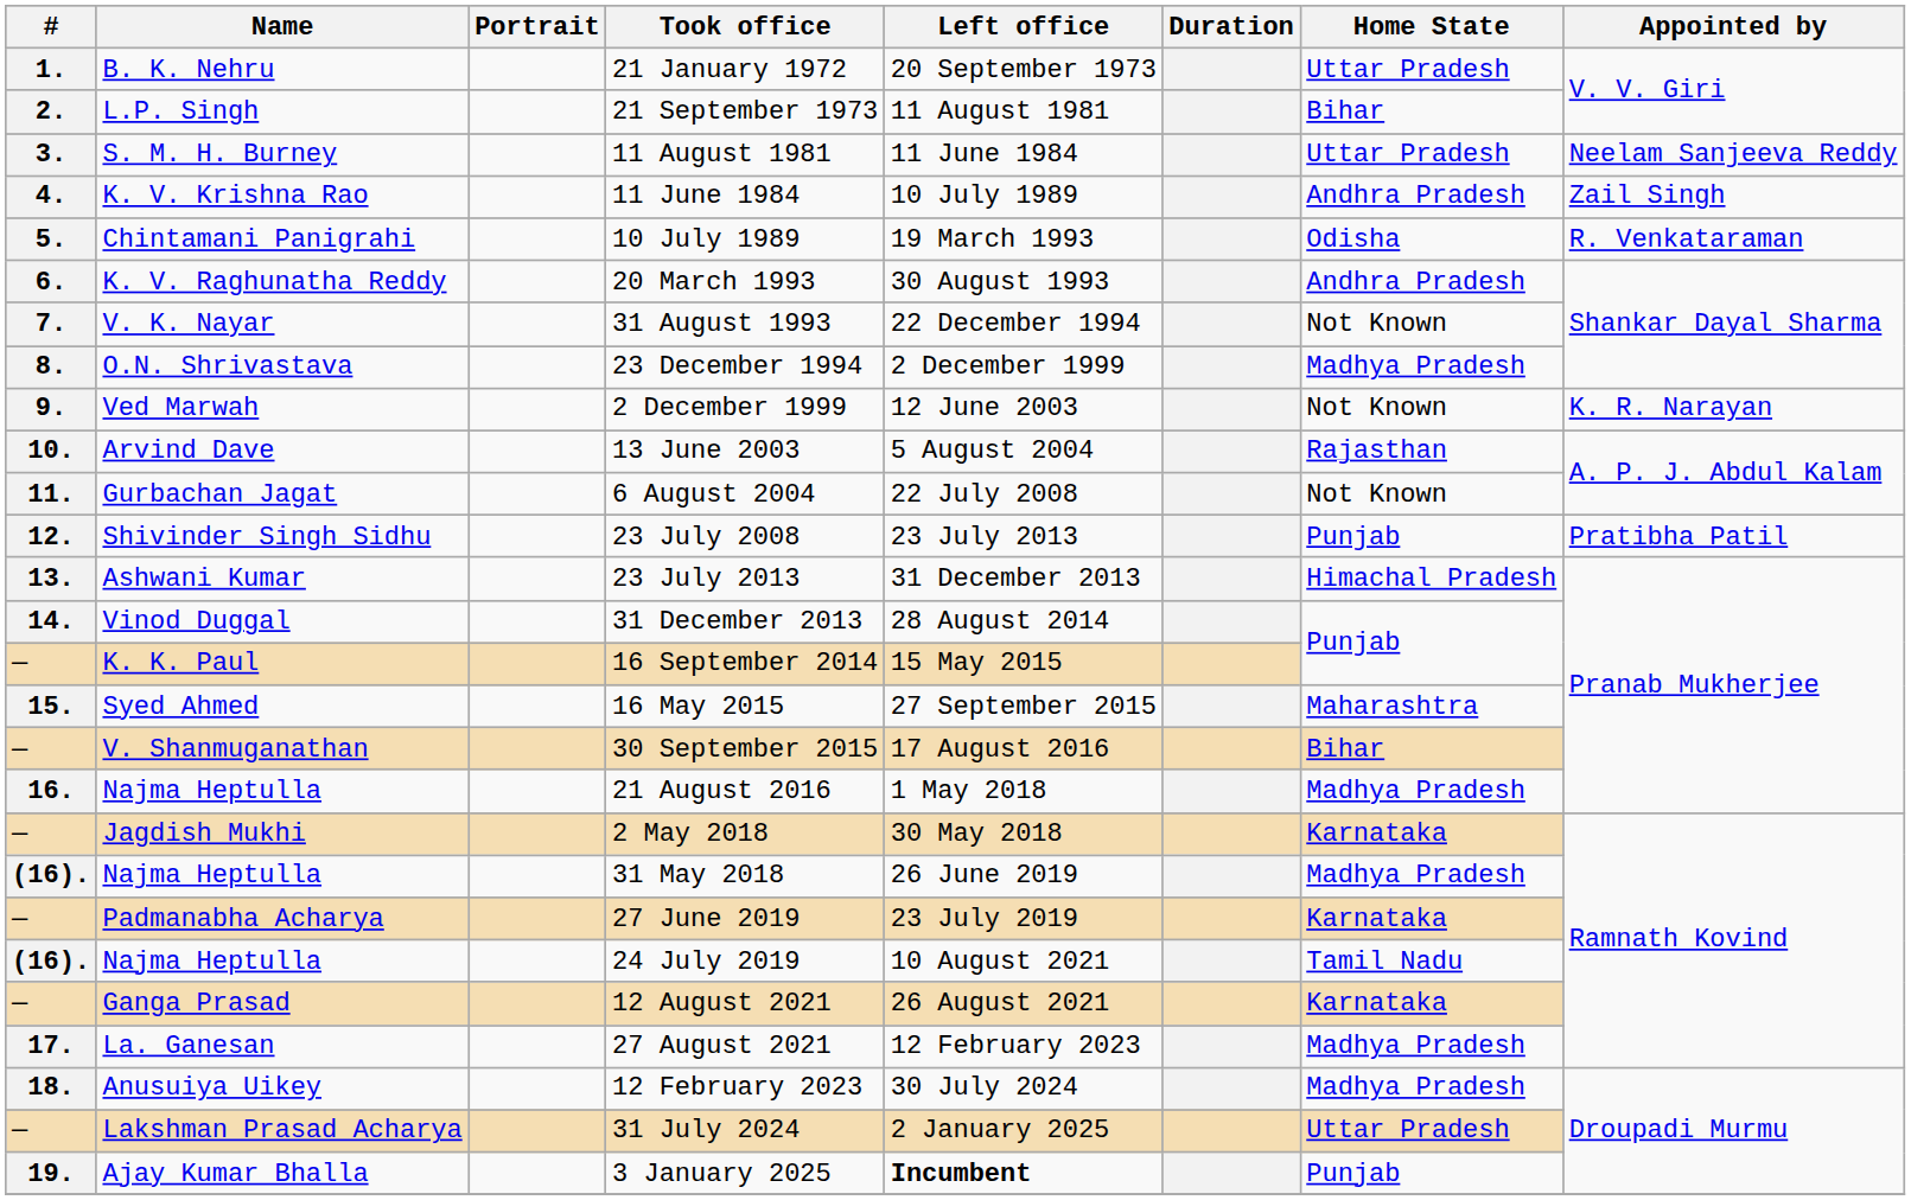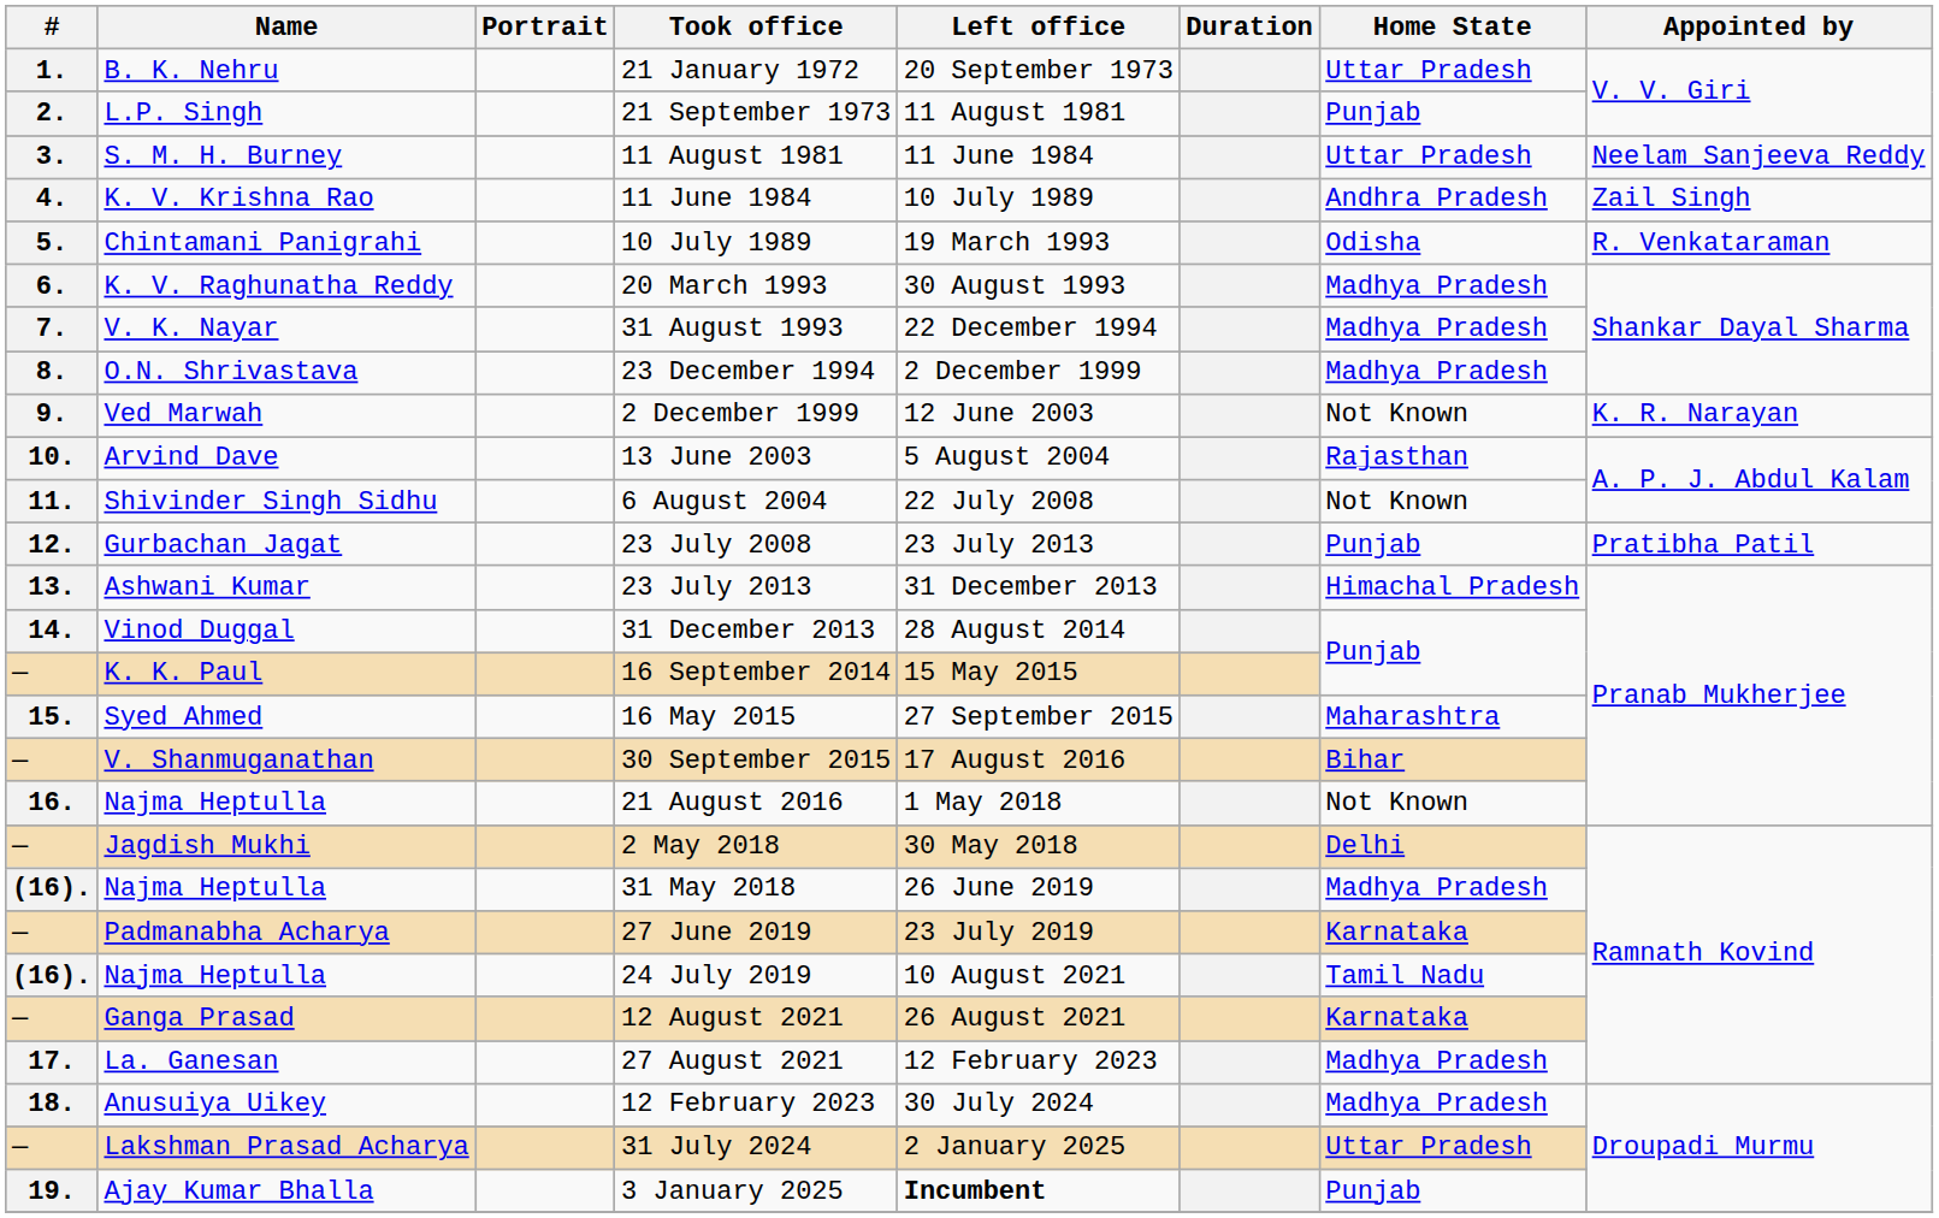21 September 1973 | Home State: Bihar -> Punjab
20 March 1993 | Home State: Andhra Pradesh -> Madhya Pradesh
31 August 1993 | Home State: Not Known -> Madhya Pradesh
6 August 2004 | Name: Gurbachan Jagat -> Shivinder Singh Sidhu
23 July 2008 | Name: Shivinder Singh Sidhu -> Gurbachan Jagat
21 August 2016 | Home State: Madhya Pradesh -> Not Known
2 May 2018 | Home State: Karnataka -> Delhi
